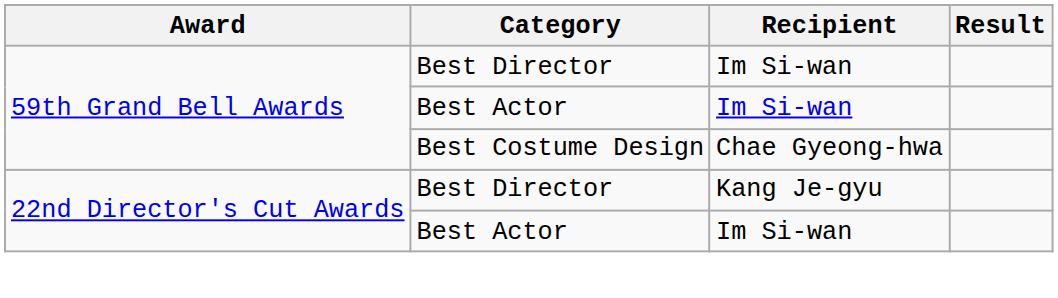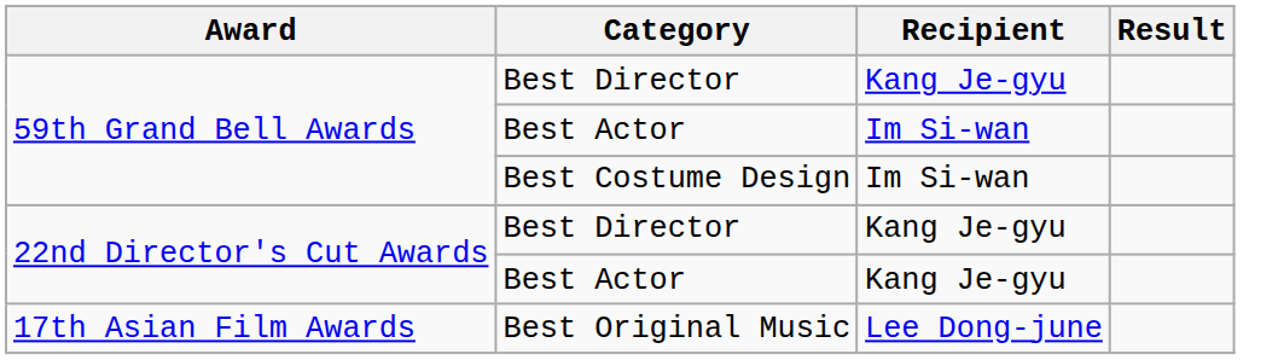59th Grand Bell Awards / Best Director | Recipient: Im Si-wan -> Kang Je-gyu
Best Costume Design | Recipient: Chae Gyeong-hwa -> Im Si-wan
22nd Director's Cut Awards / Best Actor | Recipient: Im Si-wan -> Kang Je-gyu
+ row: 17th Asian Film Awards | Best Original Music | Lee Dong-june
